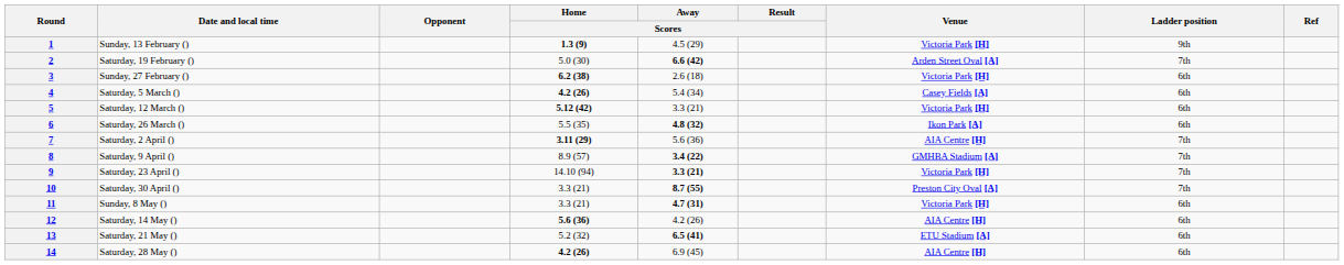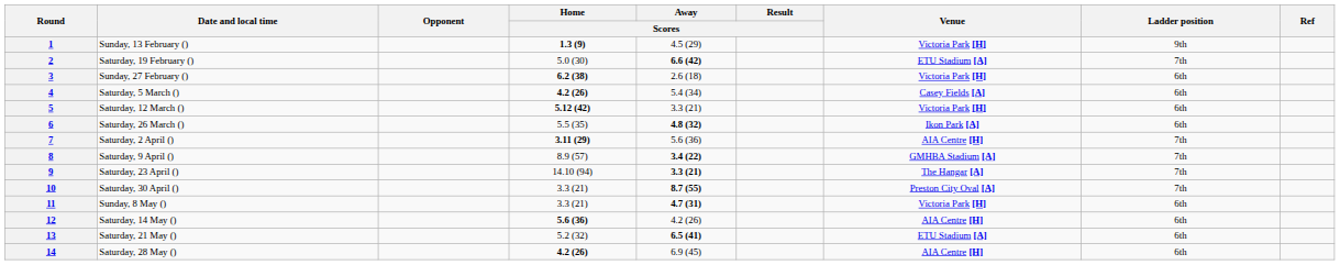2 | Venue: Arden Street Oval [A] -> ETU Stadium [A]
9 | Venue: Victoria Park [H] -> The Hangar [A]
